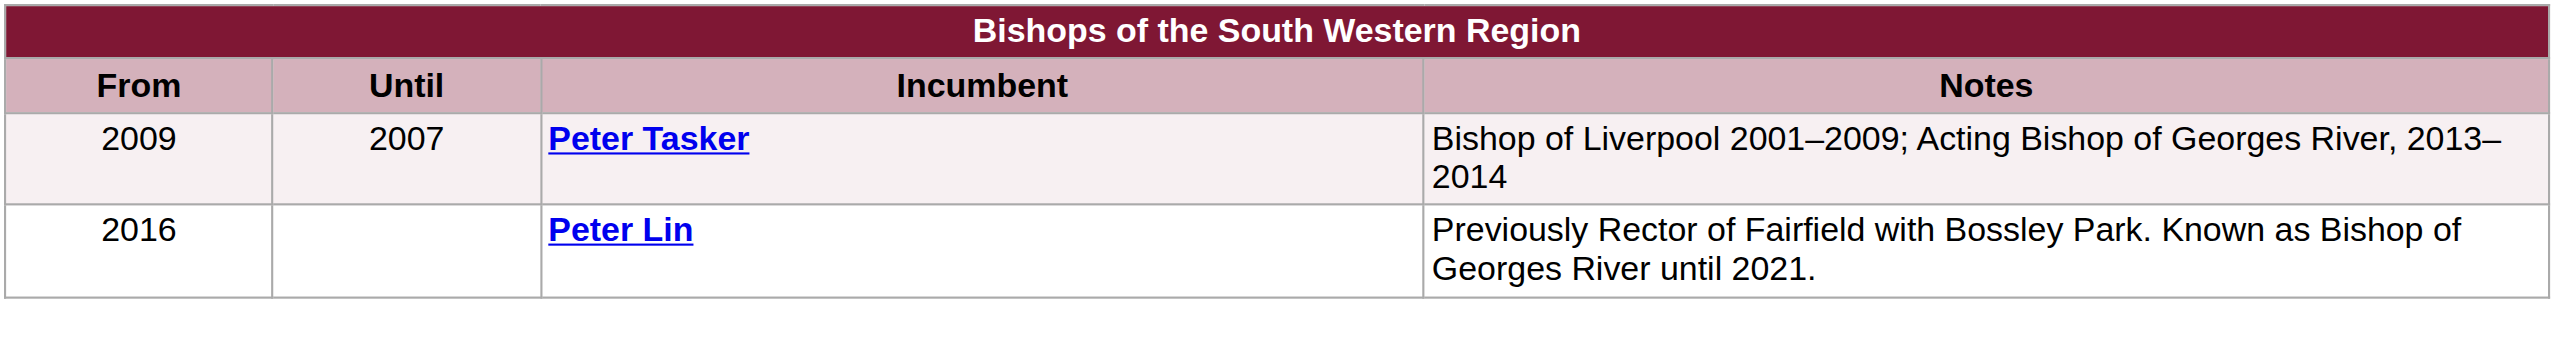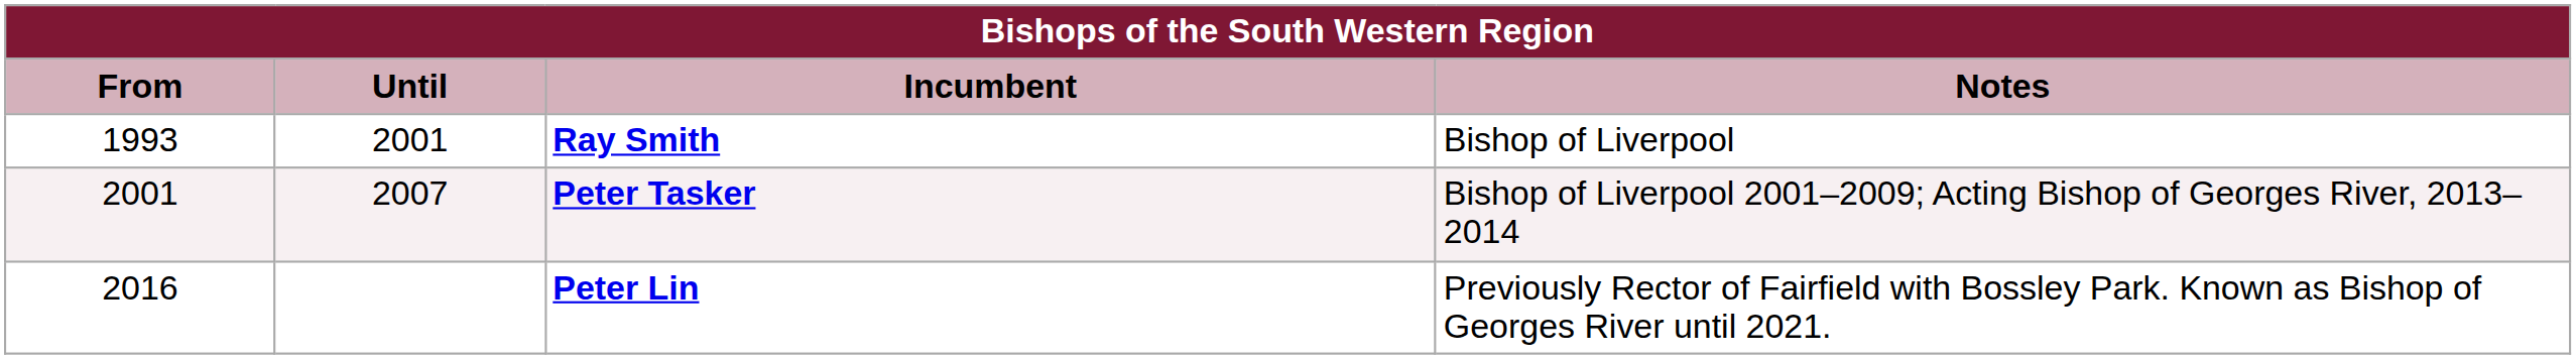+ row: 1993 | 2001 | Ray Smith | Bishop of Liverpool
Peter Tasker | From: 2009 -> 2001
